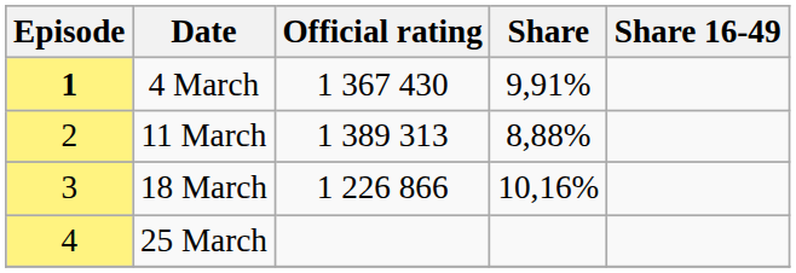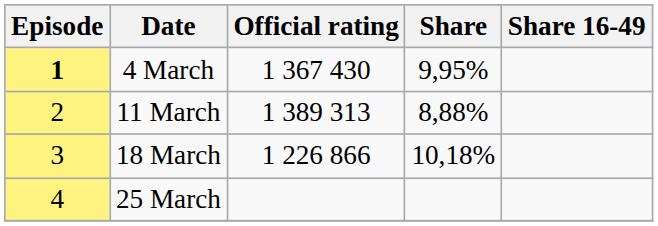4 March | Share: 9,91% -> 9,95%
18 March | Share: 10,16% -> 10,18%
